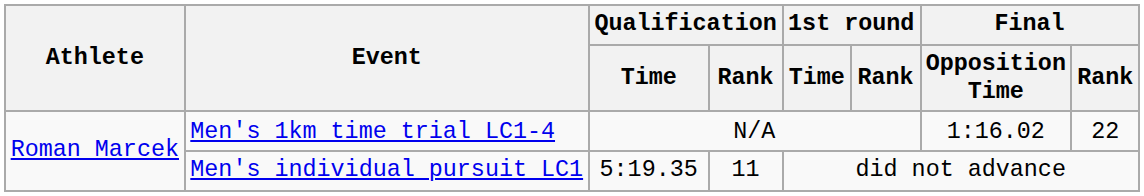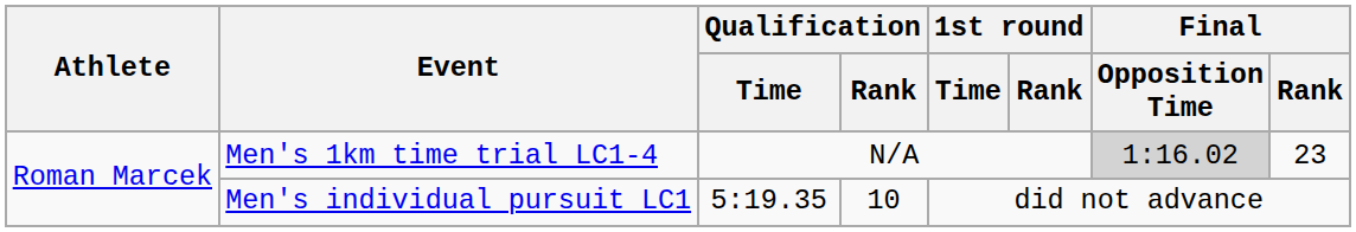Men's 1km time trial LC1-4 | Final / Opposition Time: no background -> lightgrey background
Men's 1km time trial LC1-4 | Final / Rank: 22 -> 23
Men's individual pursuit LC1 | Qualification / Rank: 11 -> 10
